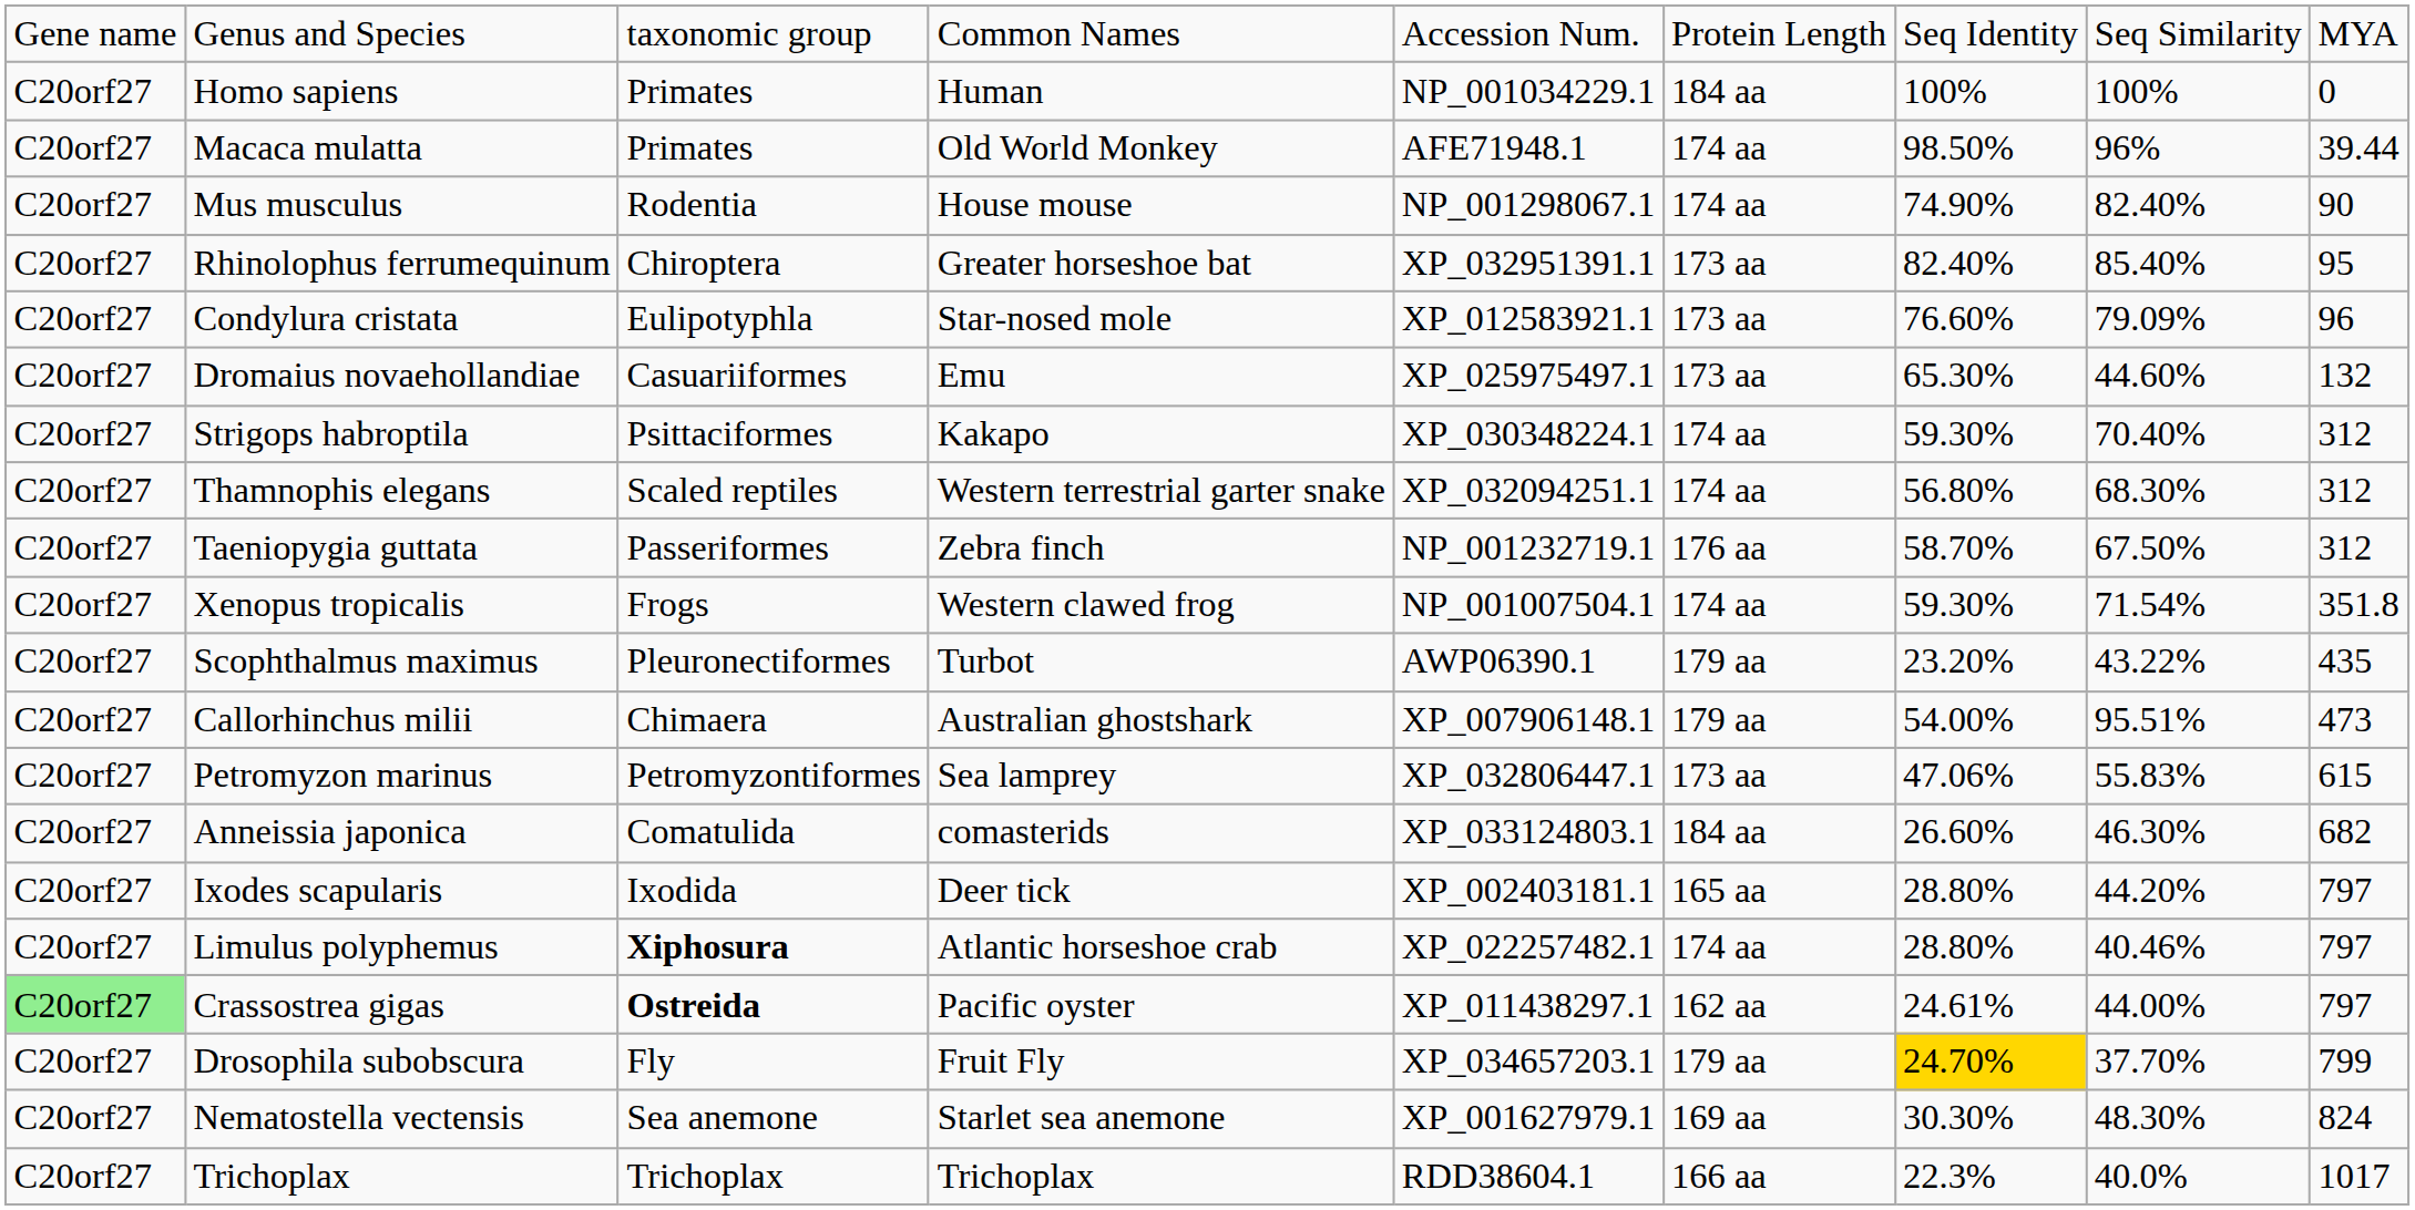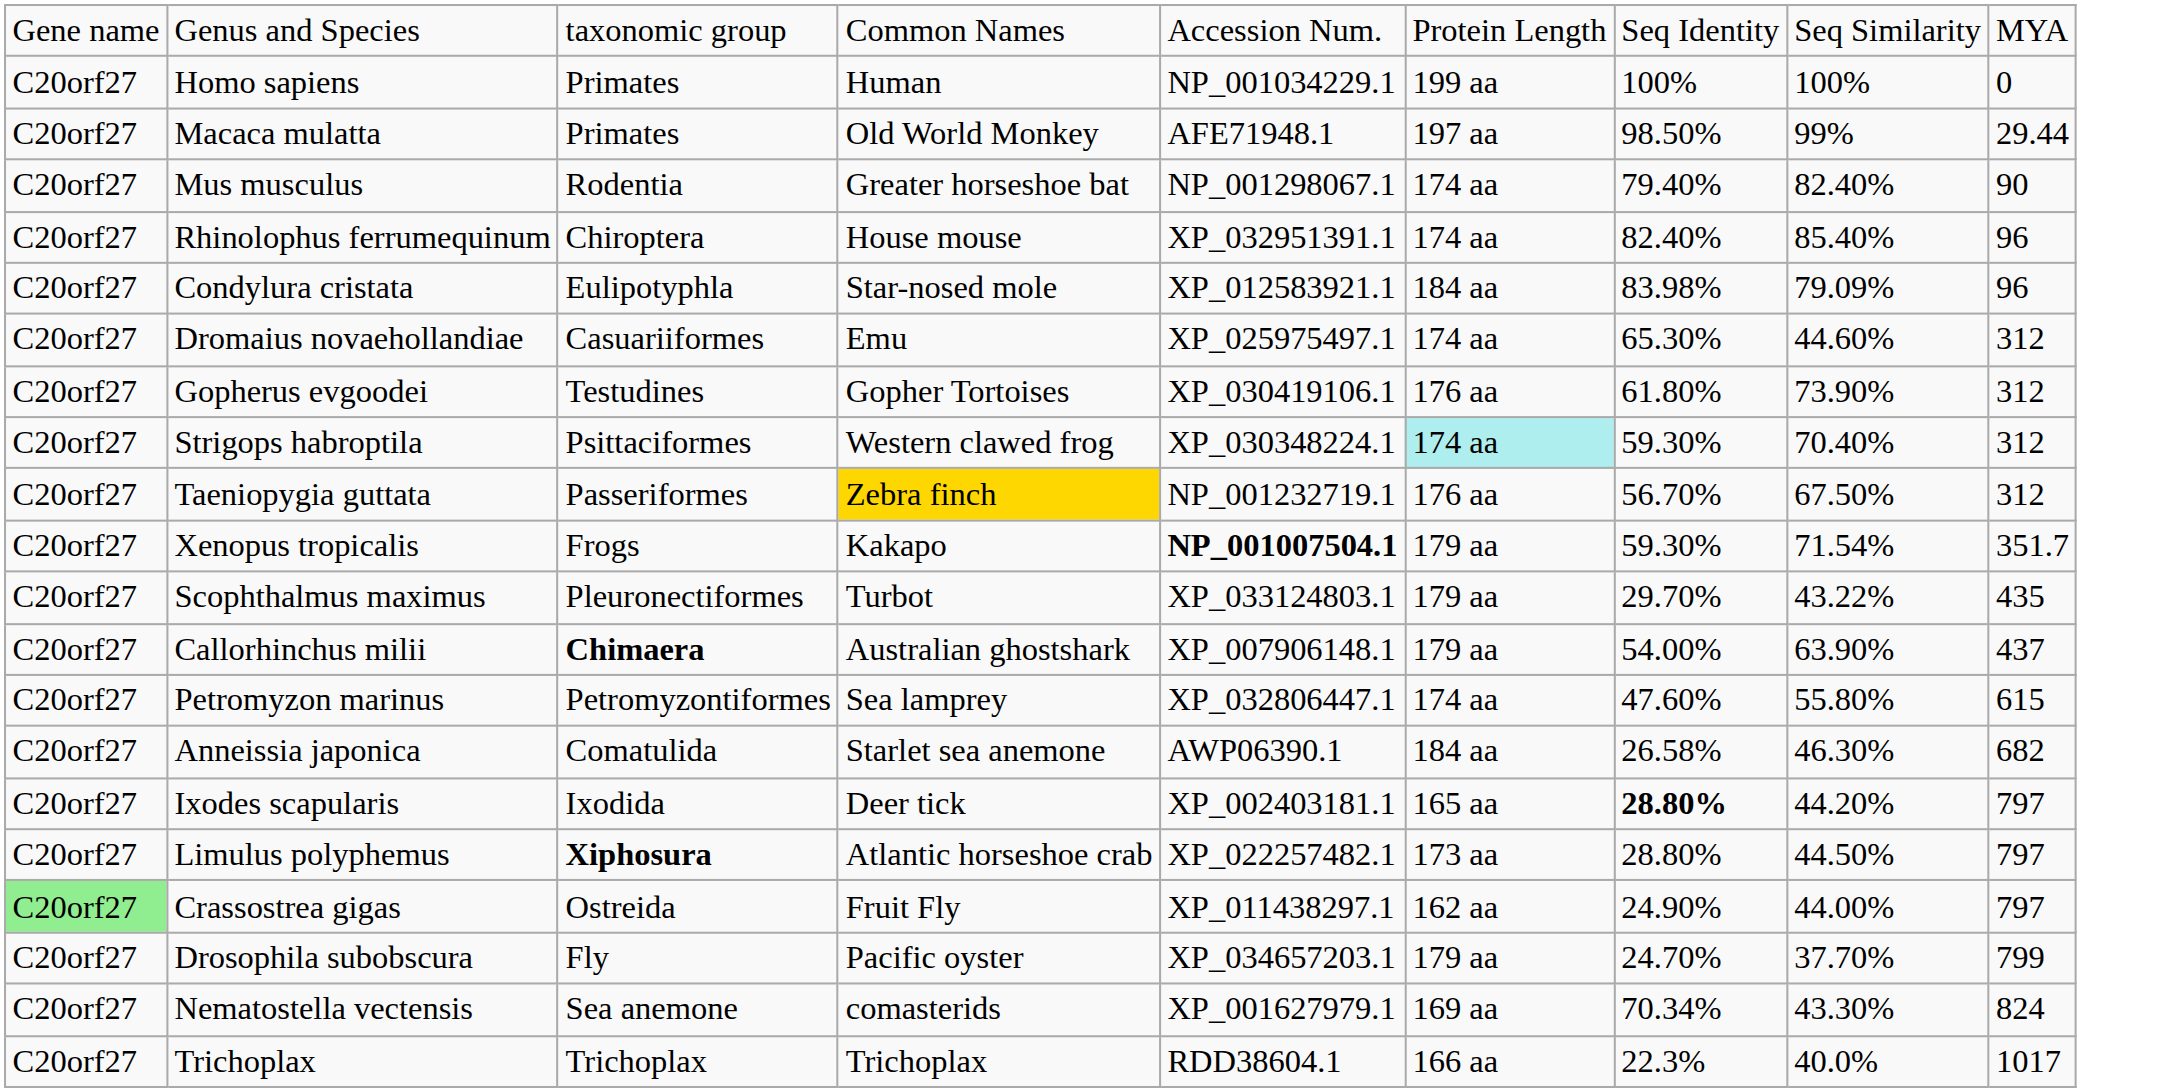Homo sapiens | column 6: 184 aa -> 199 aa
Macaca mulatta | column 6: 174 aa -> 197 aa
Macaca mulatta | column 8: 96% -> 99%
Macaca mulatta | column 9: 39.44 -> 29.44
Mus musculus | column 4: House mouse -> Greater horseshoe bat
Mus musculus | column 7: 74.90% -> 79.40%
Rhinolophus ferrumequinum | column 4: Greater horseshoe bat -> House mouse
Rhinolophus ferrumequinum | column 6: 173 aa -> 174 aa
Rhinolophus ferrumequinum | column 9: 95 -> 96
Condylura cristata | column 6: 173 aa -> 184 aa
Condylura cristata | column 7: 76.60% -> 83.98%
Dromaius novaehollandiae | column 6: 173 aa -> 174 aa
Dromaius novaehollandiae | column 9: 132 -> 312
+ row: C20orf27 | Gopherus evgoodei | Testudines | Gopher Tortoises | XP_030419106.1 | 176 aa | 61.80% | 73.90% | 312
Strigops habroptila | column 4: Kakapo -> Western clawed frog
Strigops habroptila | column 6: no background -> paleturquoise background
- row: C20orf27 | Thamnophis elegans | Scaled reptiles | Western terrestrial garter snake | XP_032094251.1 | 174 aa | 56.80% | 68.30% | 312
Taeniopygia guttata | column 4: no background -> gold background
Taeniopygia guttata | column 7: 58.70% -> 56.70%
Xenopus tropicalis | column 4: Western clawed frog -> Kakapo
Xenopus tropicalis | column 5: normal -> bold
Xenopus tropicalis | column 6: 174 aa -> 179 aa
Xenopus tropicalis | column 9: 351.8 -> 351.7
Scophthalmus maximus | column 5: AWP06390.1 -> XP_033124803.1
Scophthalmus maximus | column 7: 23.20% -> 29.70%
Callorhinchus milii | column 3: normal -> bold
Callorhinchus milii | column 8: 95.51% -> 63.90%
Callorhinchus milii | column 9: 473 -> 437
Petromyzon marinus | column 6: 173 aa -> 174 aa
Petromyzon marinus | column 7: 47.06% -> 47.60%
Petromyzon marinus | column 8: 55.83% -> 55.80%
Anneissia japonica | column 4: comasterids -> Starlet sea anemone
Anneissia japonica | column 5: XP_033124803.1 -> AWP06390.1
Anneissia japonica | column 7: 26.60% -> 26.58%
Ixodes scapularis | column 7: normal -> bold
Limulus polyphemus | column 6: 174 aa -> 173 aa
Limulus polyphemus | column 8: 40.46% -> 44.50%
Crassostrea gigas | column 3: bold -> normal
Crassostrea gigas | column 4: Pacific oyster -> Fruit Fly
Crassostrea gigas | column 7: 24.61% -> 24.90%
Drosophila subobscura | column 4: Fruit Fly -> Pacific oyster
Drosophila subobscura | column 7: gold background -> no background
Nematostella vectensis | column 4: Starlet sea anemone -> comasterids
Nematostella vectensis | column 7: 30.30% -> 70.34%
Nematostella vectensis | column 8: 48.30% -> 43.30%
